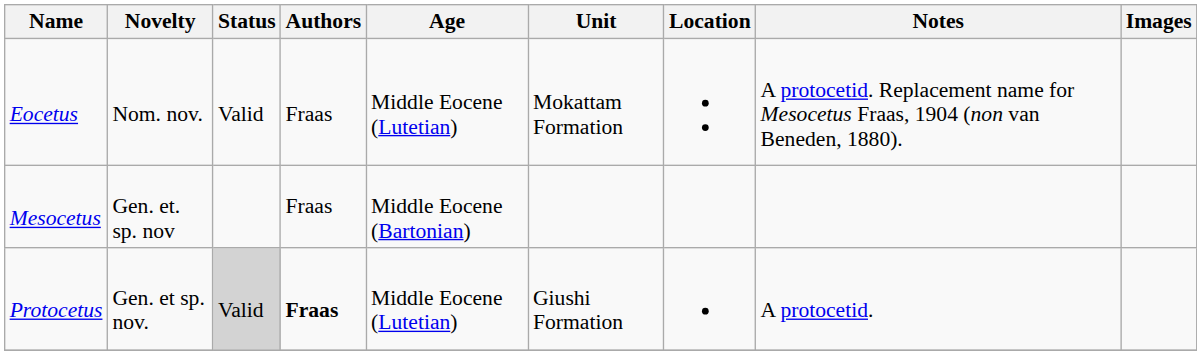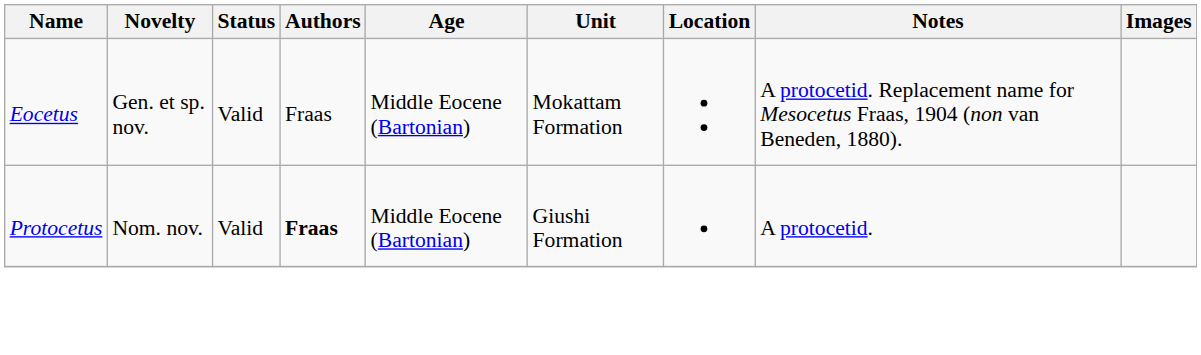Eocetus | Novelty: Nom. nov. -> Gen. et sp. nov.
Eocetus | Age: Middle Eocene (Lutetian) -> Middle Eocene (Bartonian)
- row: Mesocetus | Gen. et. sp. nov | Fraas | Middle Eocene (Bartonian)
Protocetus | Novelty: Gen. et sp. nov. -> Nom. nov.
Protocetus | Status: lightgrey background -> no background
Protocetus | Age: Middle Eocene (Lutetian) -> Middle Eocene (Bartonian)
